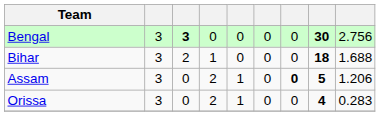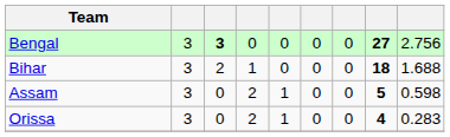Bengal | column 8: 30 -> 27
Assam | column 7: bold -> normal
Assam | column 9: 1.206 -> 0.598
